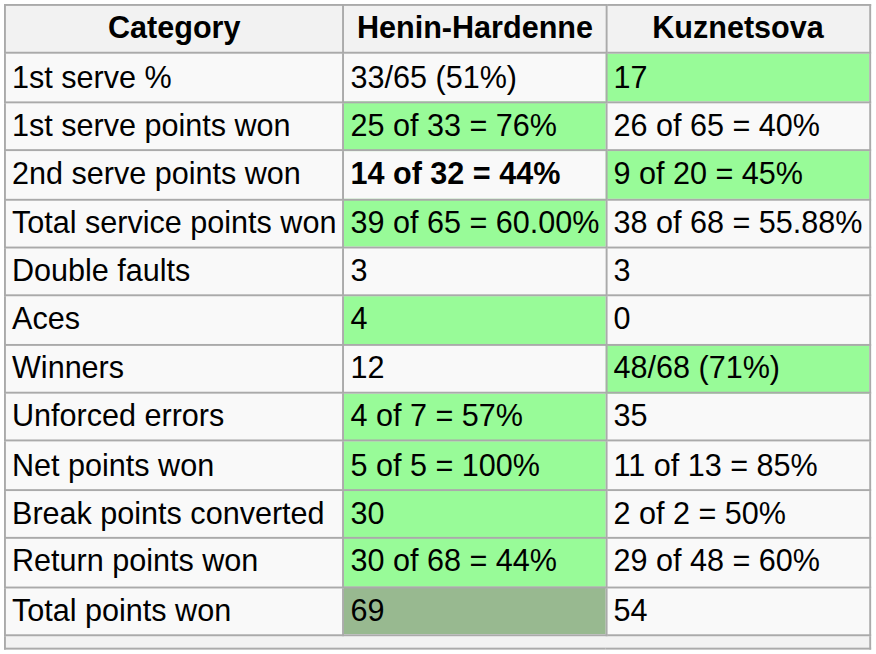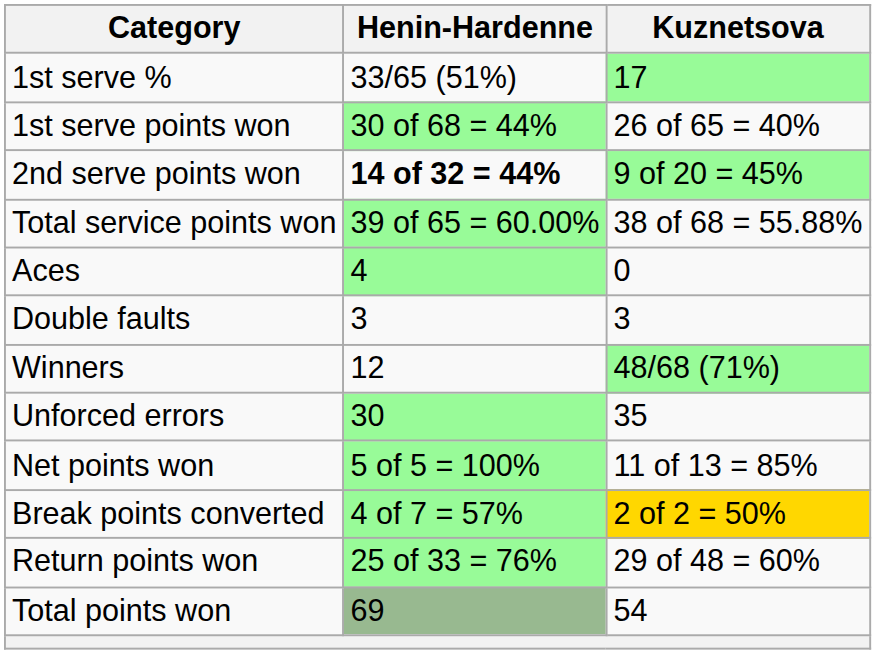1st serve points won | Henin-Hardenne: 25 of 33 = 76% -> 30 of 68 = 44%
rows swapped: Aces <-> Double faults
Unforced errors | Henin-Hardenne: 4 of 7 = 57% -> 30
Break points converted | Henin-Hardenne: 30 -> 4 of 7 = 57%
Break points converted | Kuznetsova: no background -> gold background
Return points won | Henin-Hardenne: 30 of 68 = 44% -> 25 of 33 = 76%
